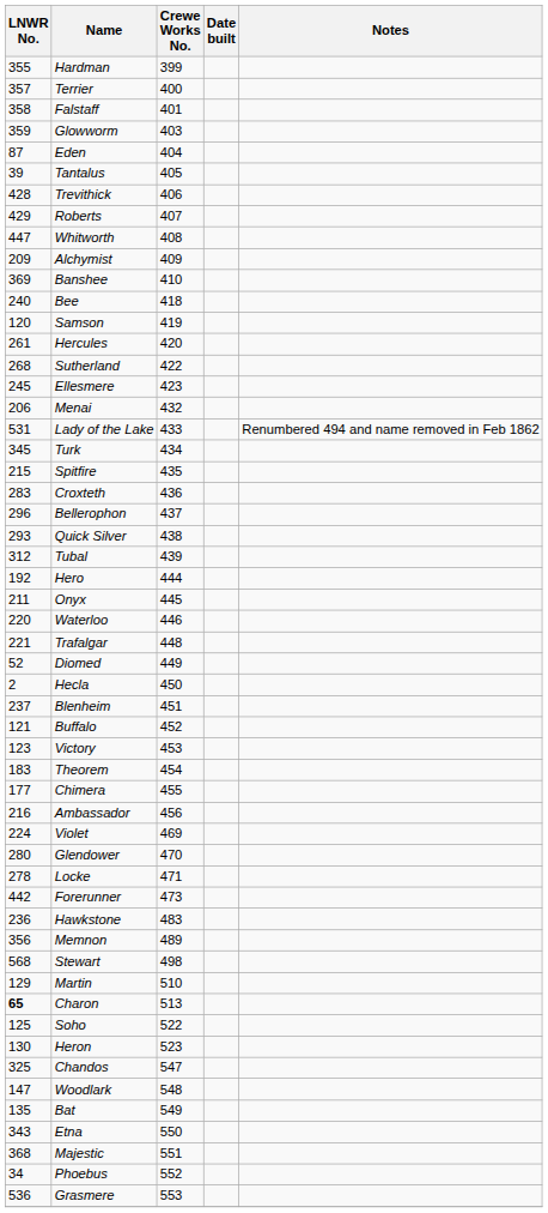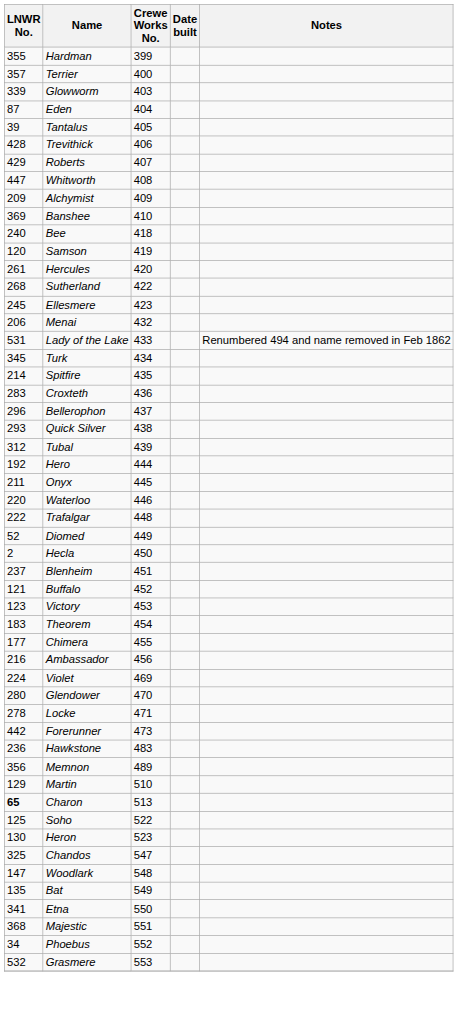- row: 358 | Falstaff | 401
Glowworm | LNWR No.: 359 -> 339
Spitfire | LNWR No.: 215 -> 214
Trafalgar | LNWR No.: 221 -> 222
- row: 568 | Stewart | 498
Etna | LNWR No.: 343 -> 341
Grasmere | LNWR No.: 536 -> 532
